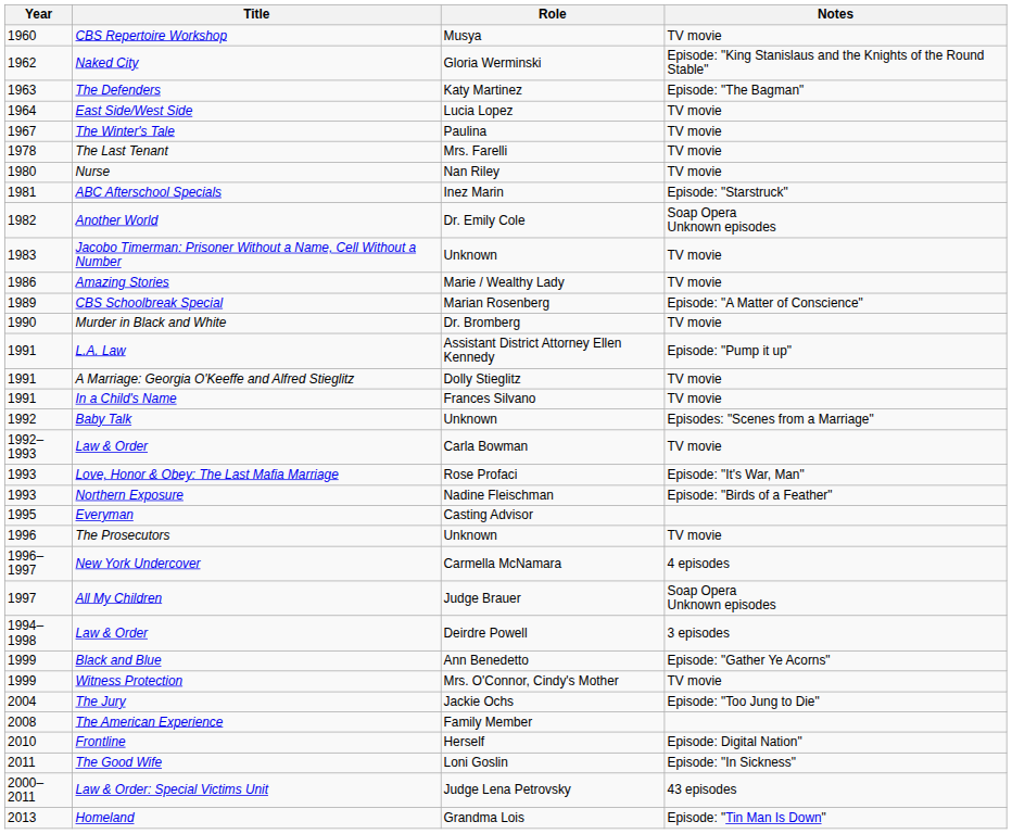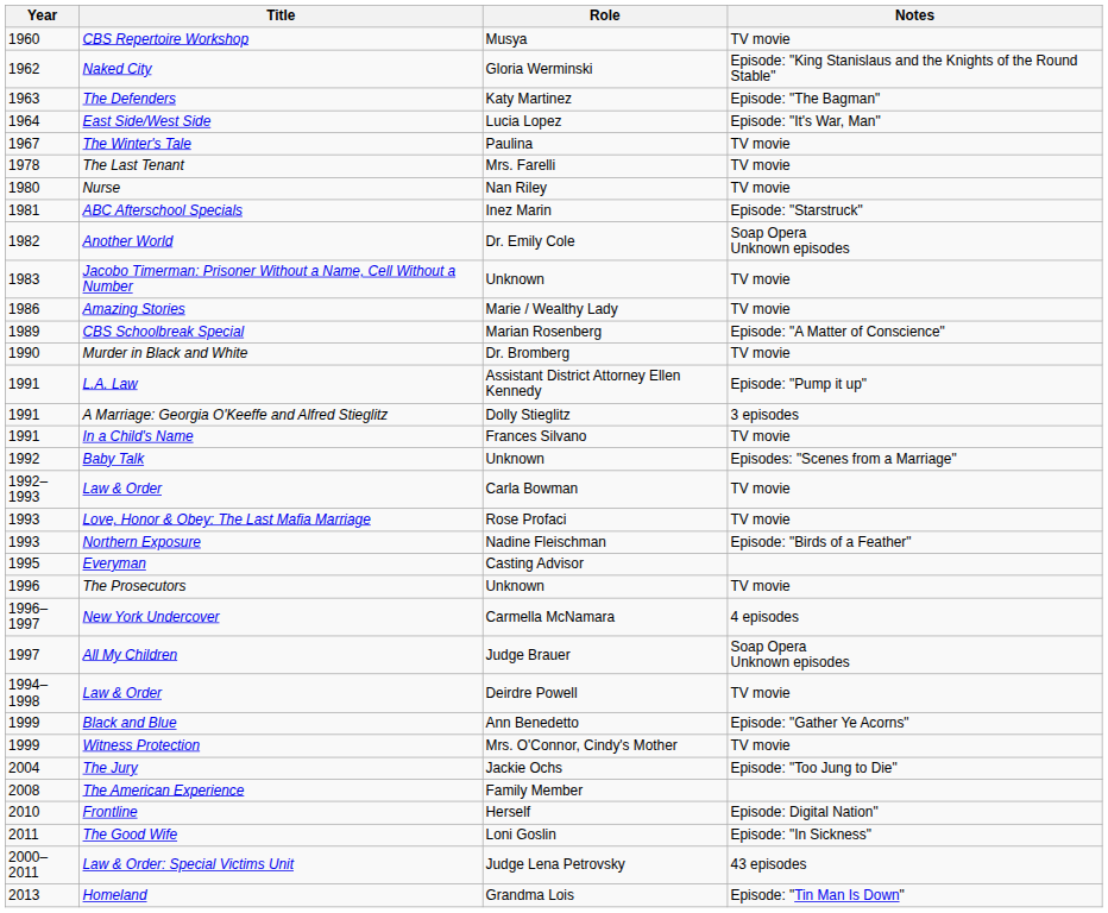East Side/West Side | Notes: TV movie -> Episode: "It's War, Man"
A Marriage: Georgia O'Keeffe and Alfred Stieglitz | Notes: TV movie -> 3 episodes
Love, Honor & Obey: The Last Mafia Marriage | Notes: Episode: "It's War, Man" -> TV movie
Law & Order / Deirdre Powell | Notes: 3 episodes -> TV movie
